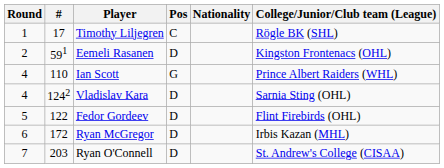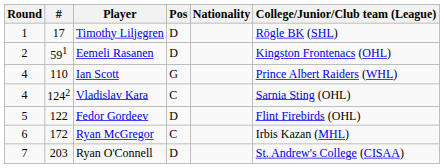Timothy Liljegren | Pos: C -> D
Vladislav Kara | Pos: D -> C
Ryan McGregor | Pos: D -> C
